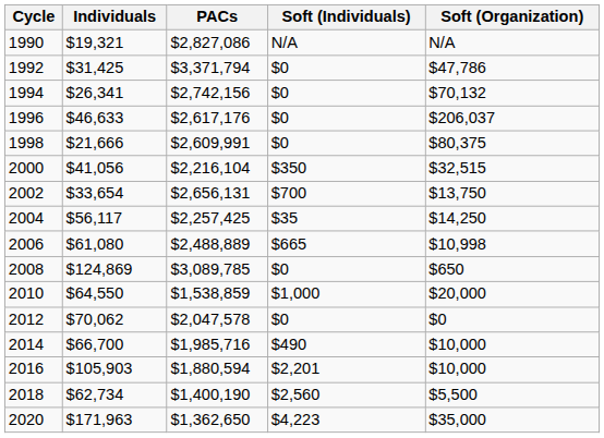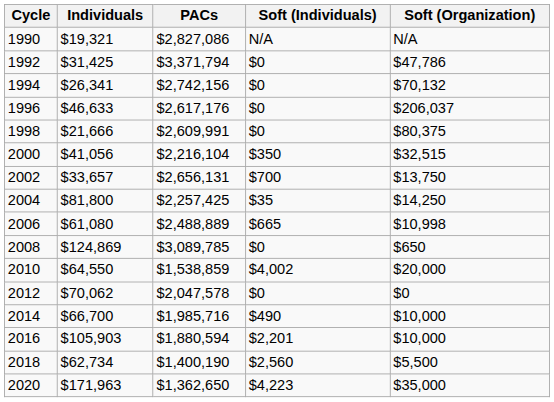2002 | Individuals: $33,654 -> $33,657
2004 | Individuals: $56,117 -> $81,800
2010 | Soft (Individuals): $1,000 -> $4,002
